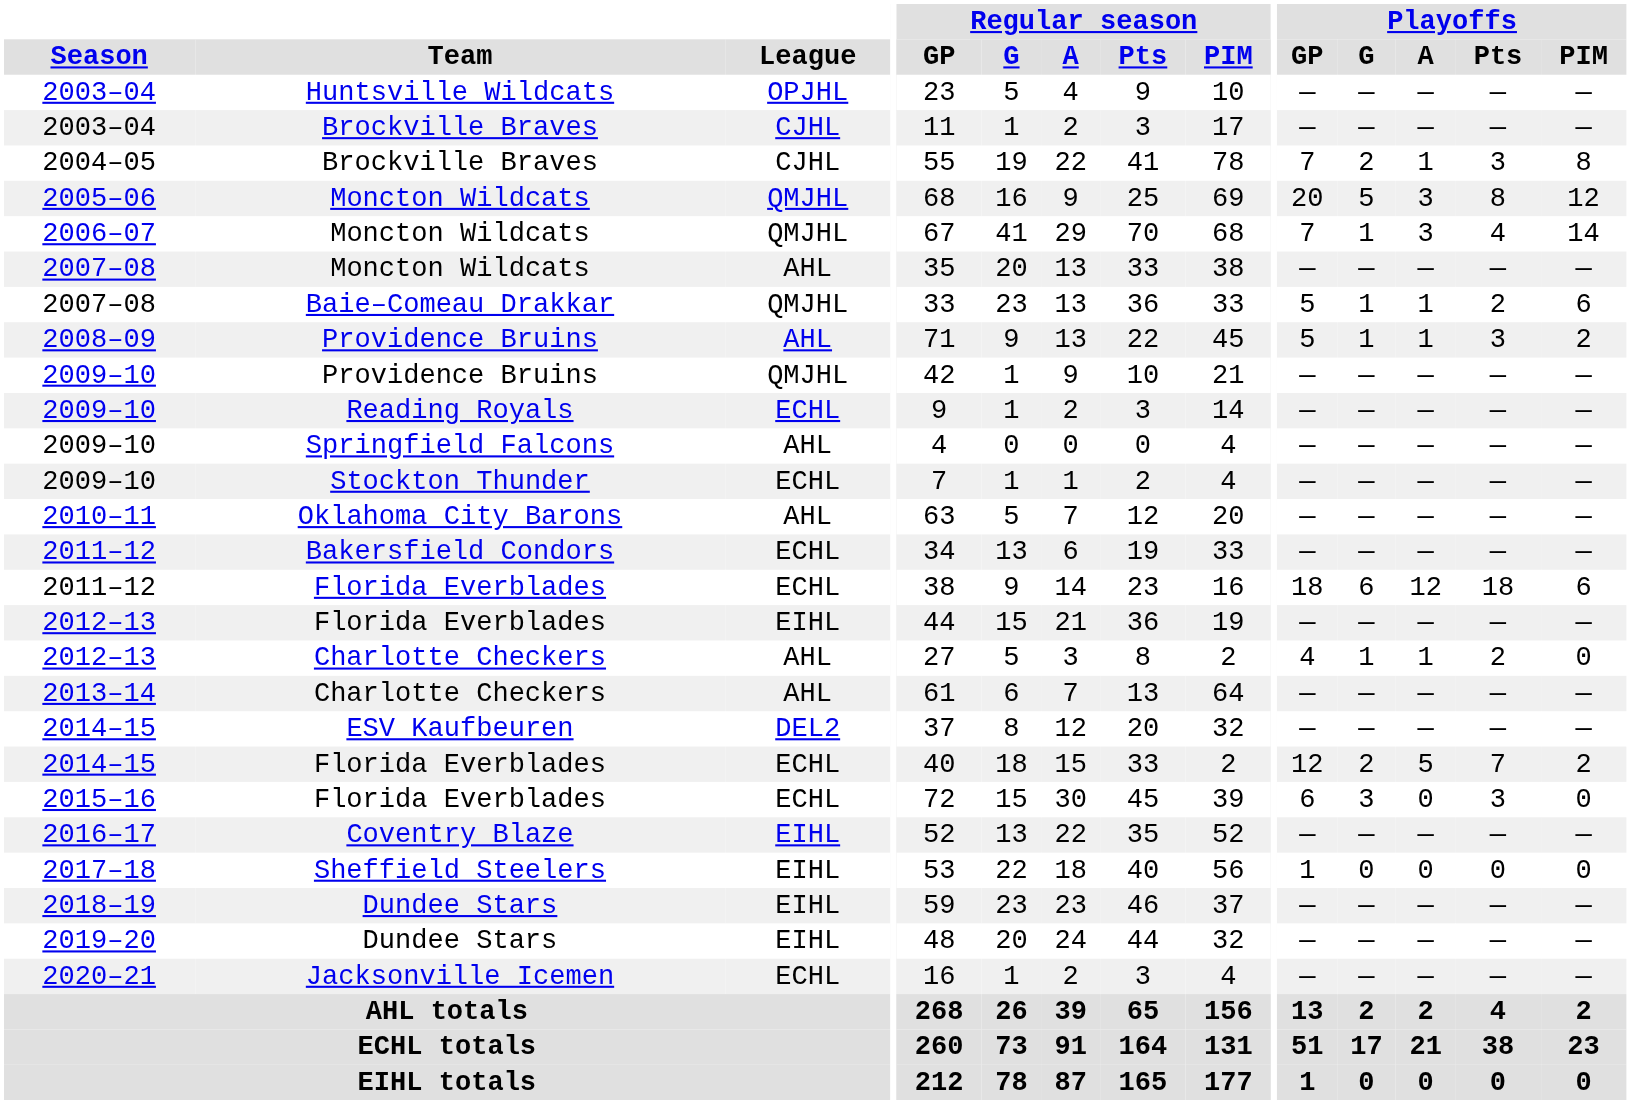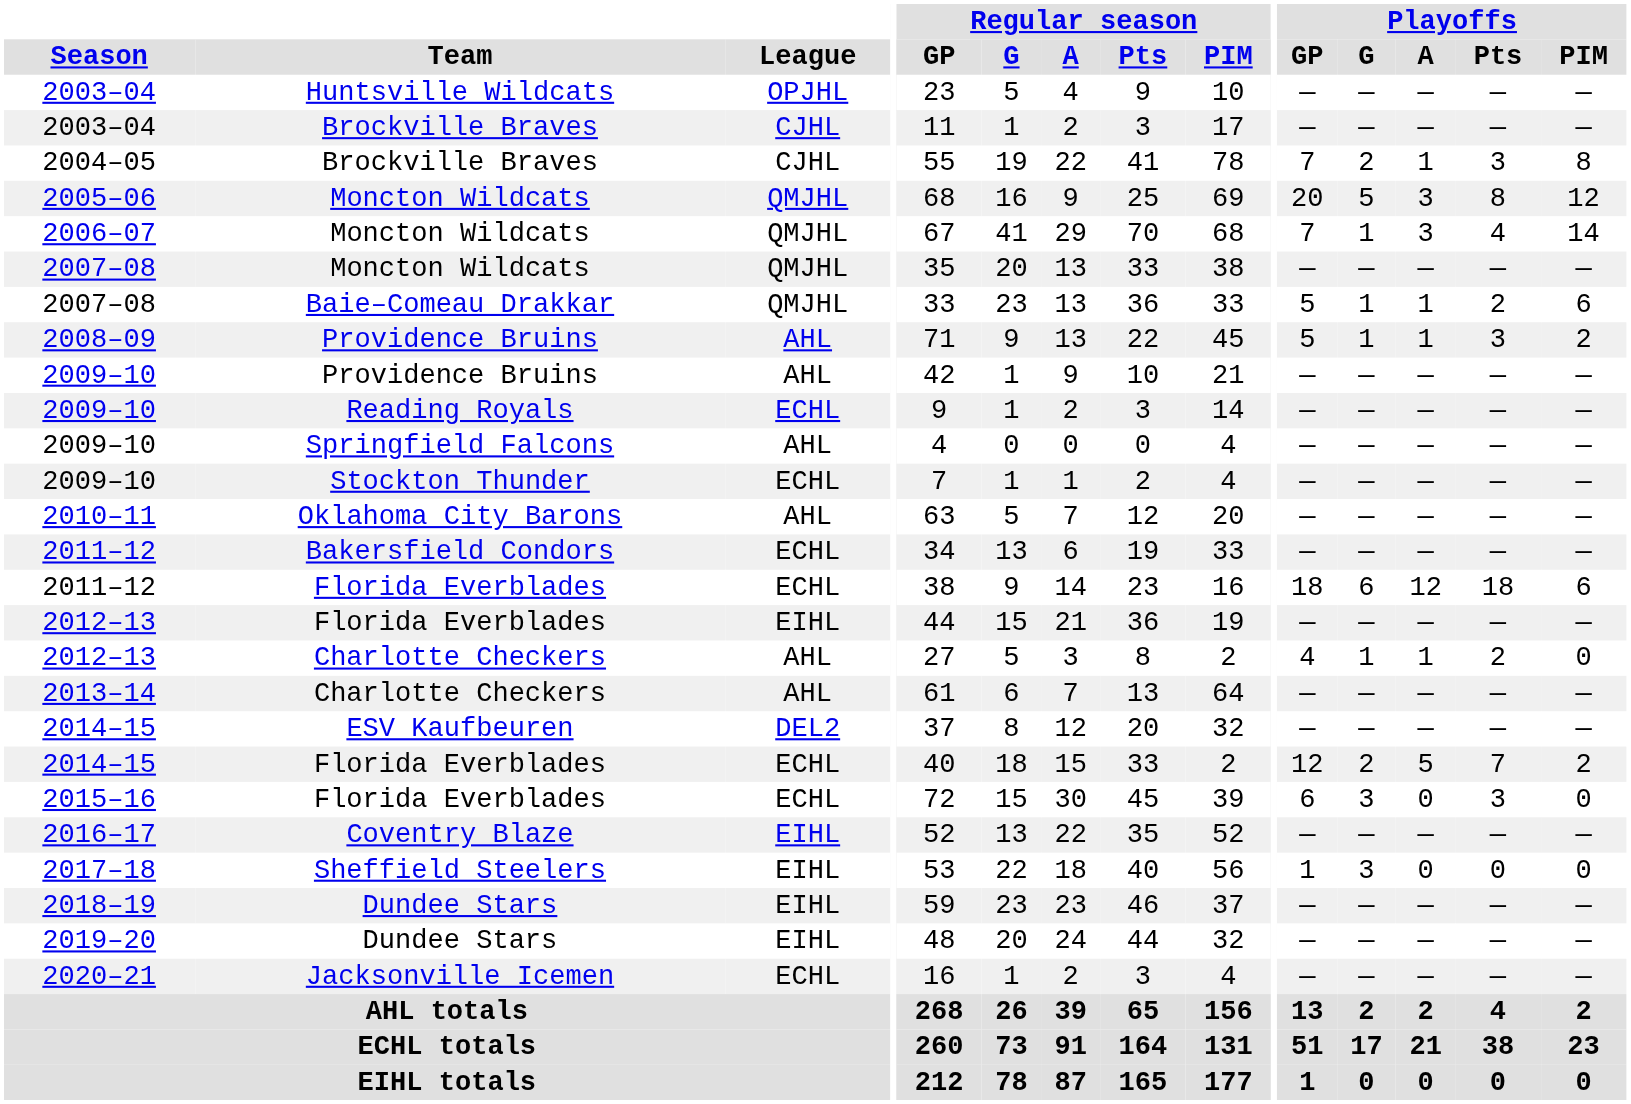2007–08 / Moncton Wildcats | League: AHL -> QMJHL
2009–10 / Providence Bruins | League: QMJHL -> AHL
2017–18 | Playoffs / G: 0 -> 3
